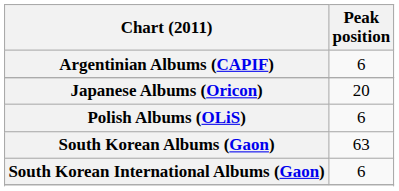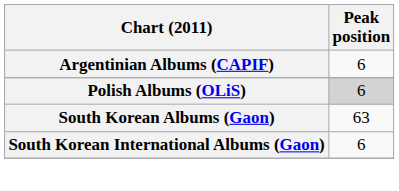- row: Japanese Albums (Oricon) | 20
Polish Albums (OLiS) | Peak position: no background -> lightgrey background
